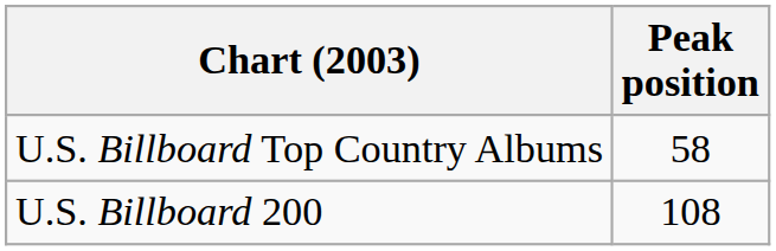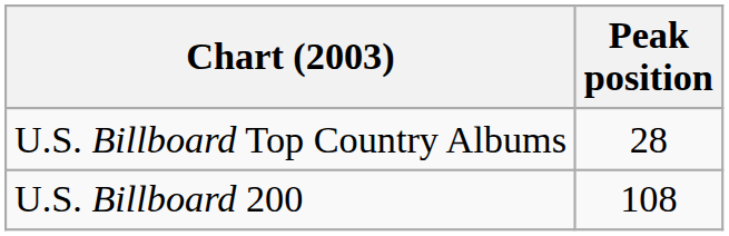U.S. Billboard Top Country Albums | Peak position: 58 -> 28
